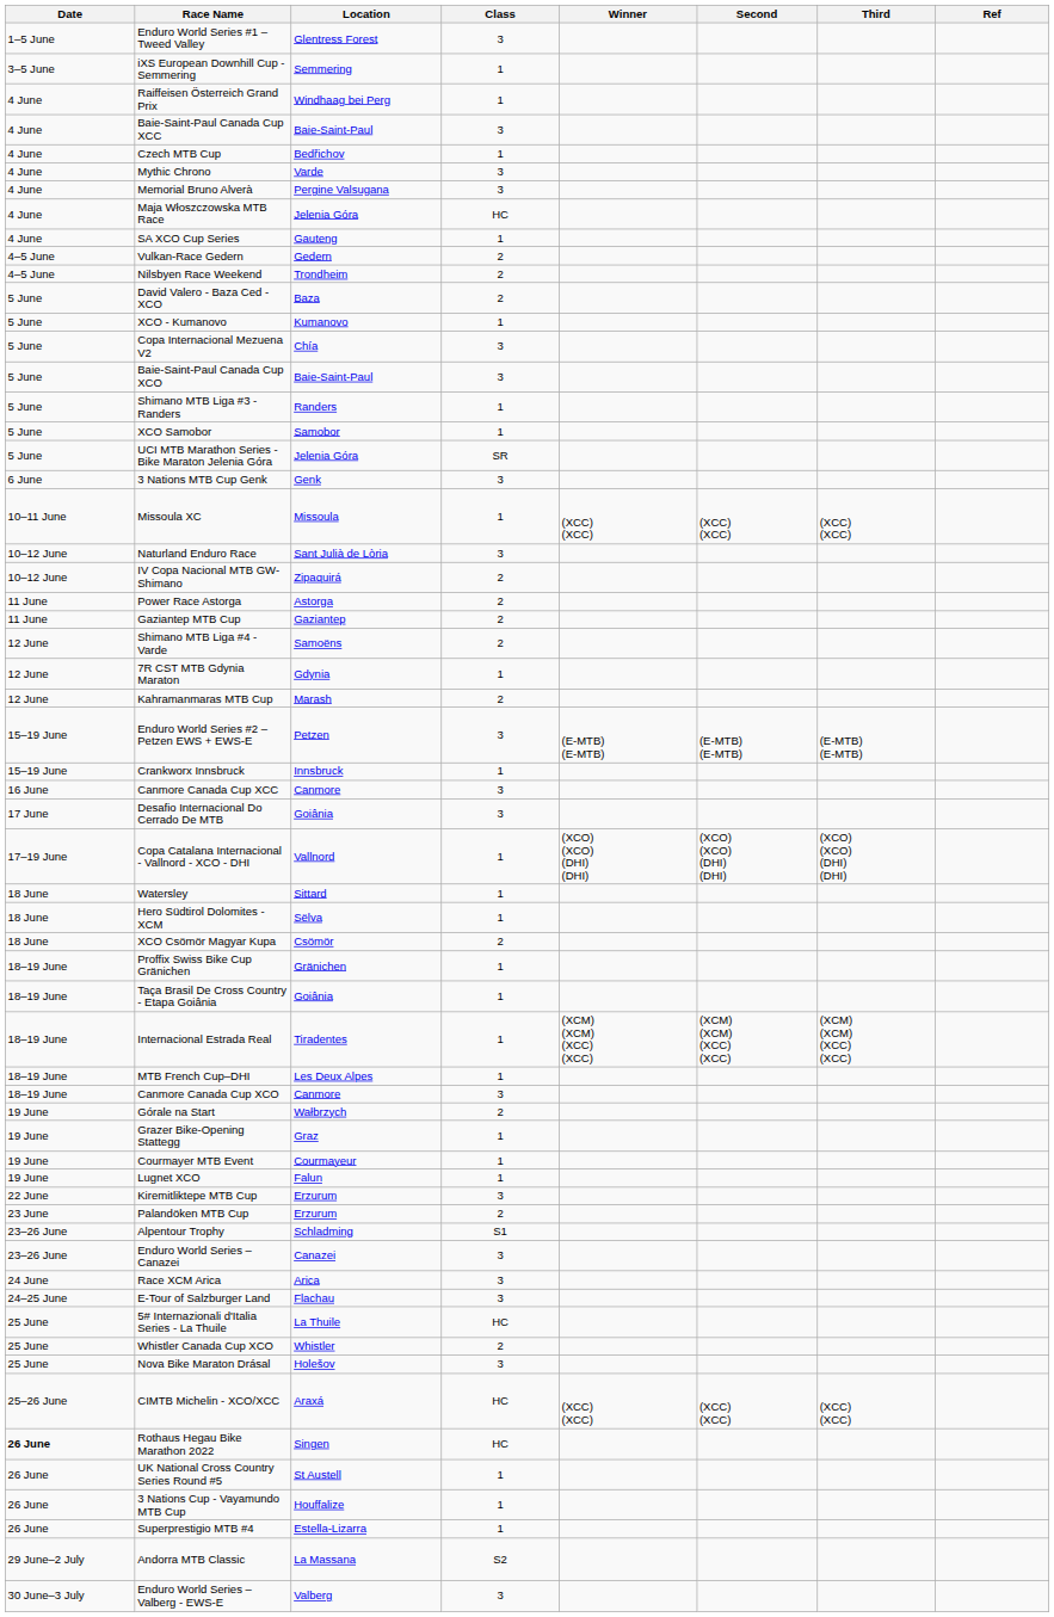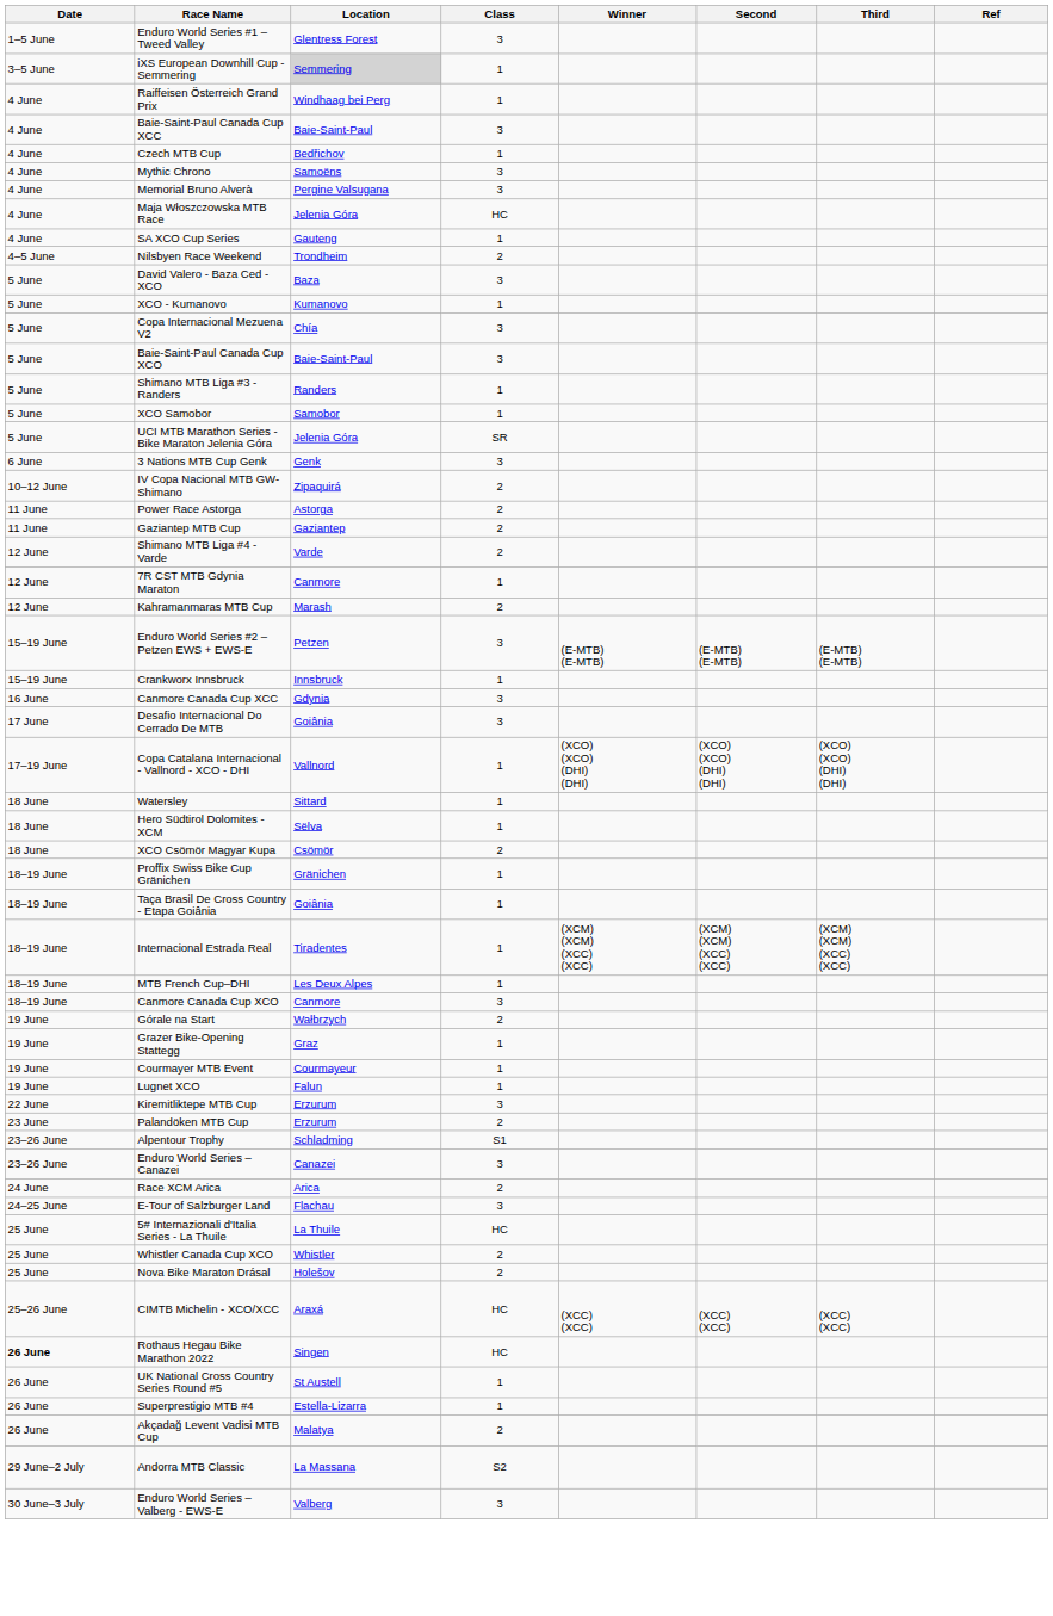iXS European Downhill Cup - Semmering | Location: no background -> lightgrey background
Mythic Chrono | Location: Varde -> Samoëns
- row: 4–5 June | Vulkan-Race Gedern | Gedern | 2
David Valero - Baza Ced - XCO | Class: 2 -> 3
- row: 10–11 June | Missoula XC | Missoula | 1 | (XCC) (XCC) | (XCC) (XCC) | (XCC) (XCC)
- row: 10–12 June | Naturland Enduro Race | Sant Julià de Lòria | 3
Shimano MTB Liga #4 - Varde | Location: Samoëns -> Varde
7R CST MTB Gdynia Maraton | Location: Gdynia -> Canmore
Canmore Canada Cup XCC | Location: Canmore -> Gdynia
Race XCM Arica | Class: 3 -> 2
Nova Bike Maraton Drásal | Class: 3 -> 2
- row: 26 June | 3 Nations Cup - Vayamundo MTB Cup | Houffalize | 1
+ row: 26 June | Akçadağ Levent Vadisi MTB Cup | Malatya | 2
